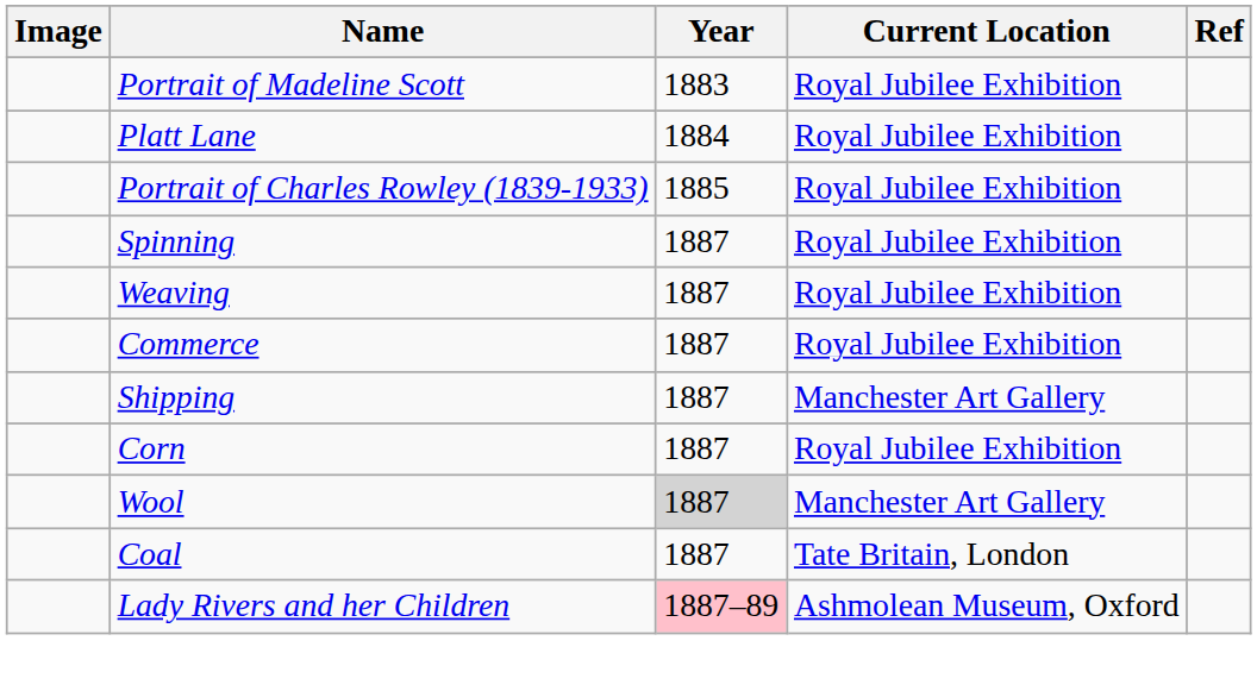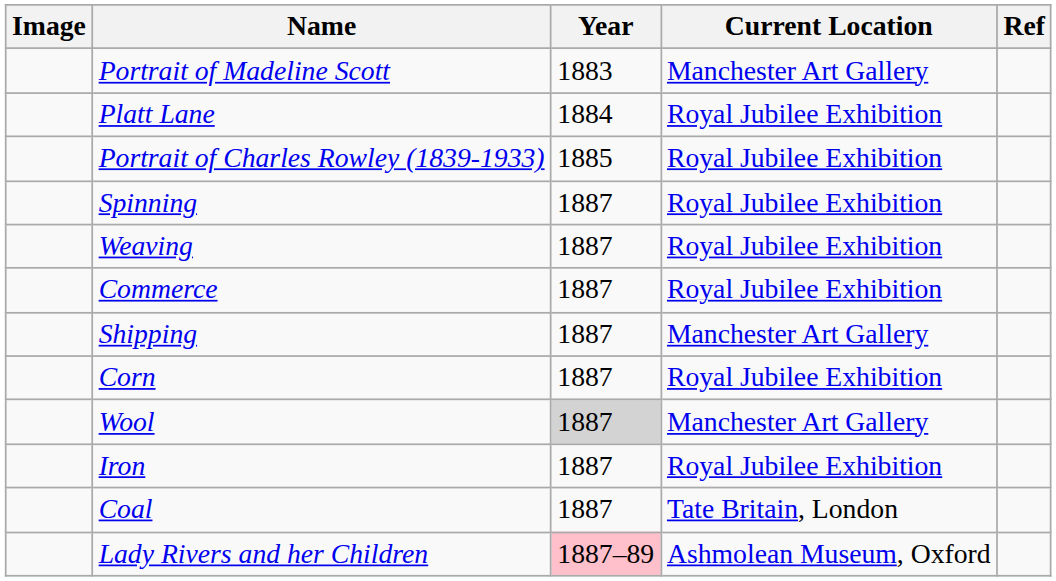Portrait of Madeline Scott | Current Location: Royal Jubilee Exhibition -> Manchester Art Gallery
+ row: Iron | 1887 | Royal Jubilee Exhibition
